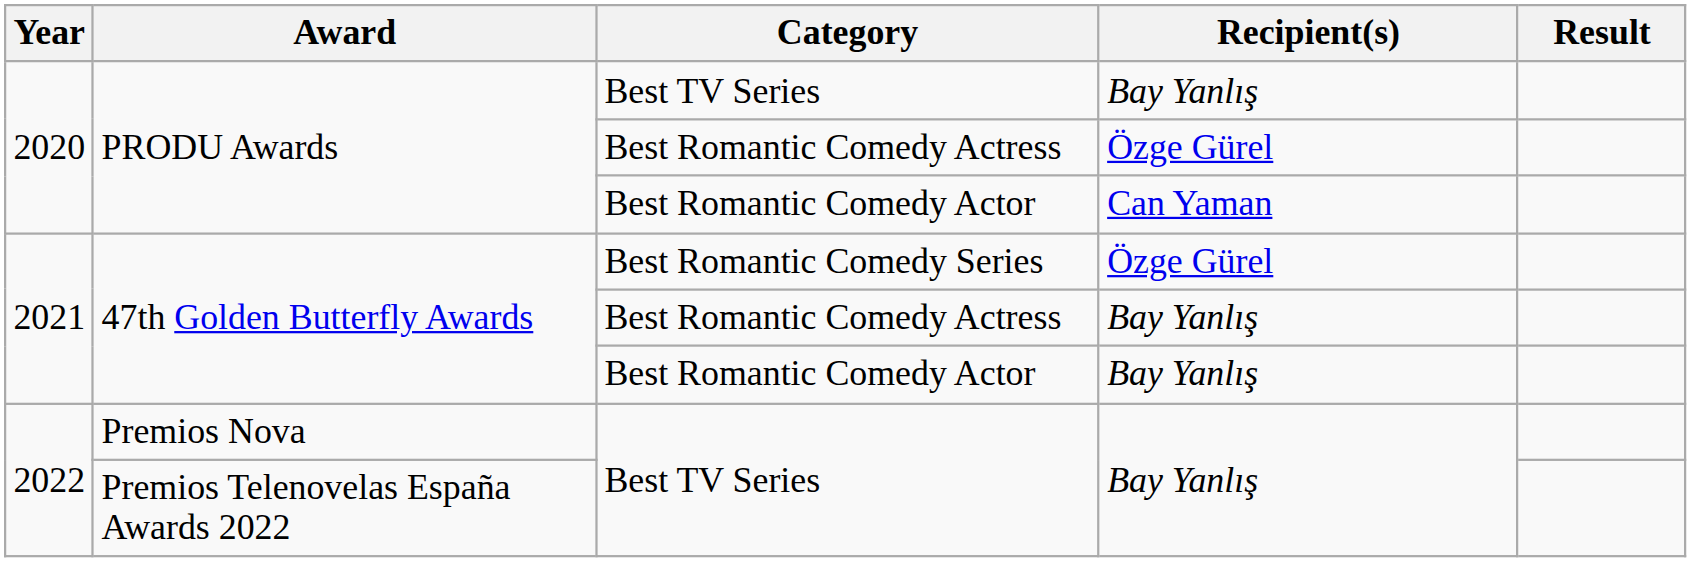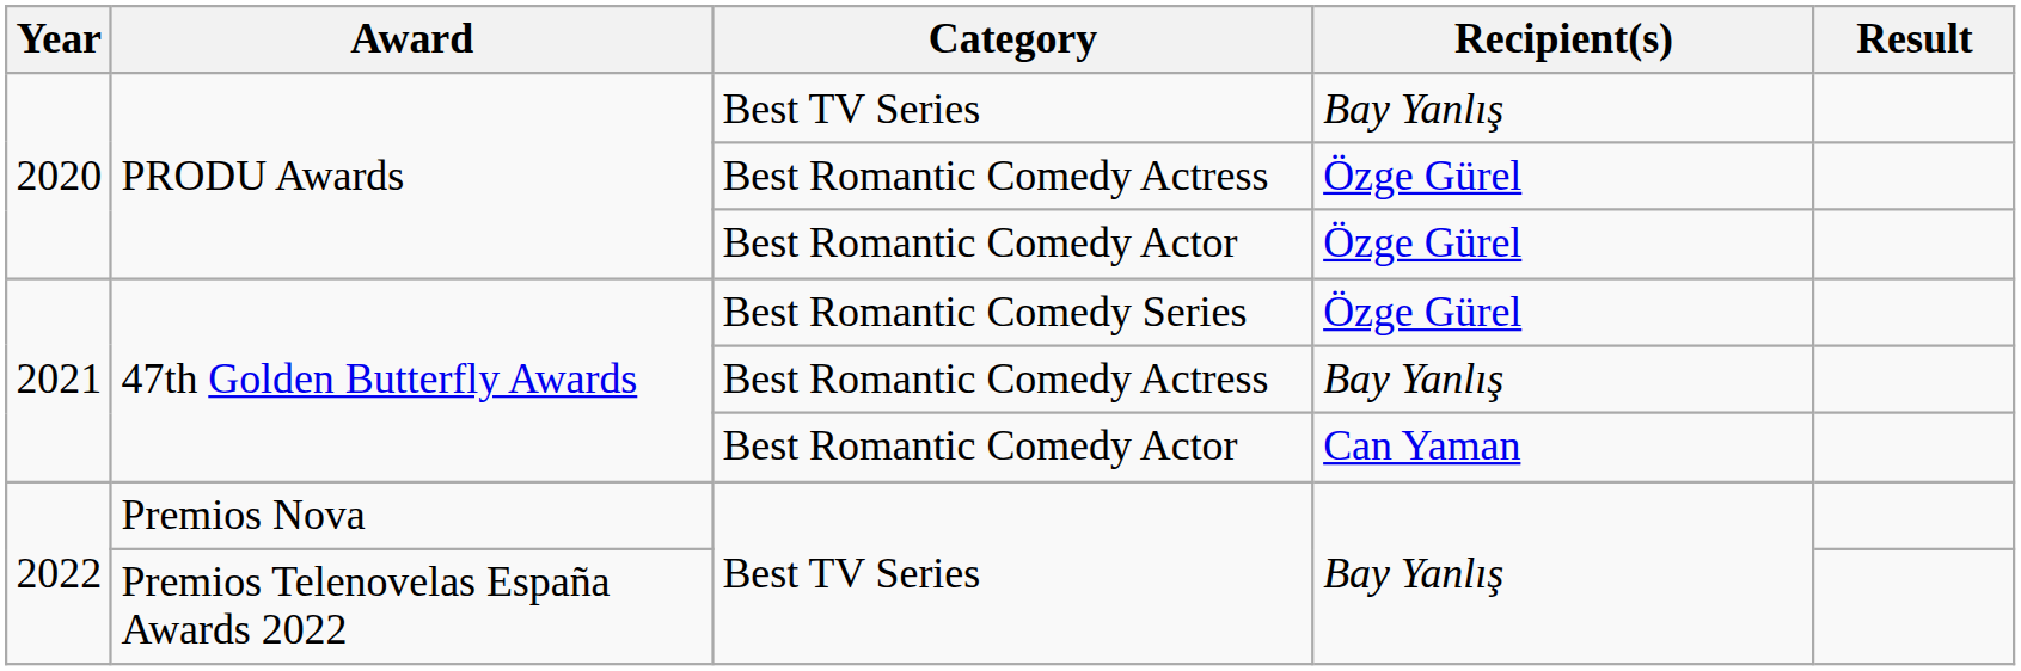PRODU Awards / Best Romantic Comedy Actor | Recipient(s): Can Yaman -> Özge Gürel
47th Golden Butterfly Awards / Best Romantic Comedy Actor | Recipient(s): Bay Yanlış -> Can Yaman
